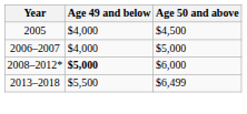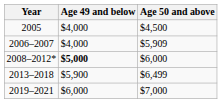2006–2007 | Age 50 and above: $5,000 -> $5,909
2013–2018 | Age 49 and below: $5,500 -> $5,900
+ row: 2019–2021 | $6,000 | $7,000
